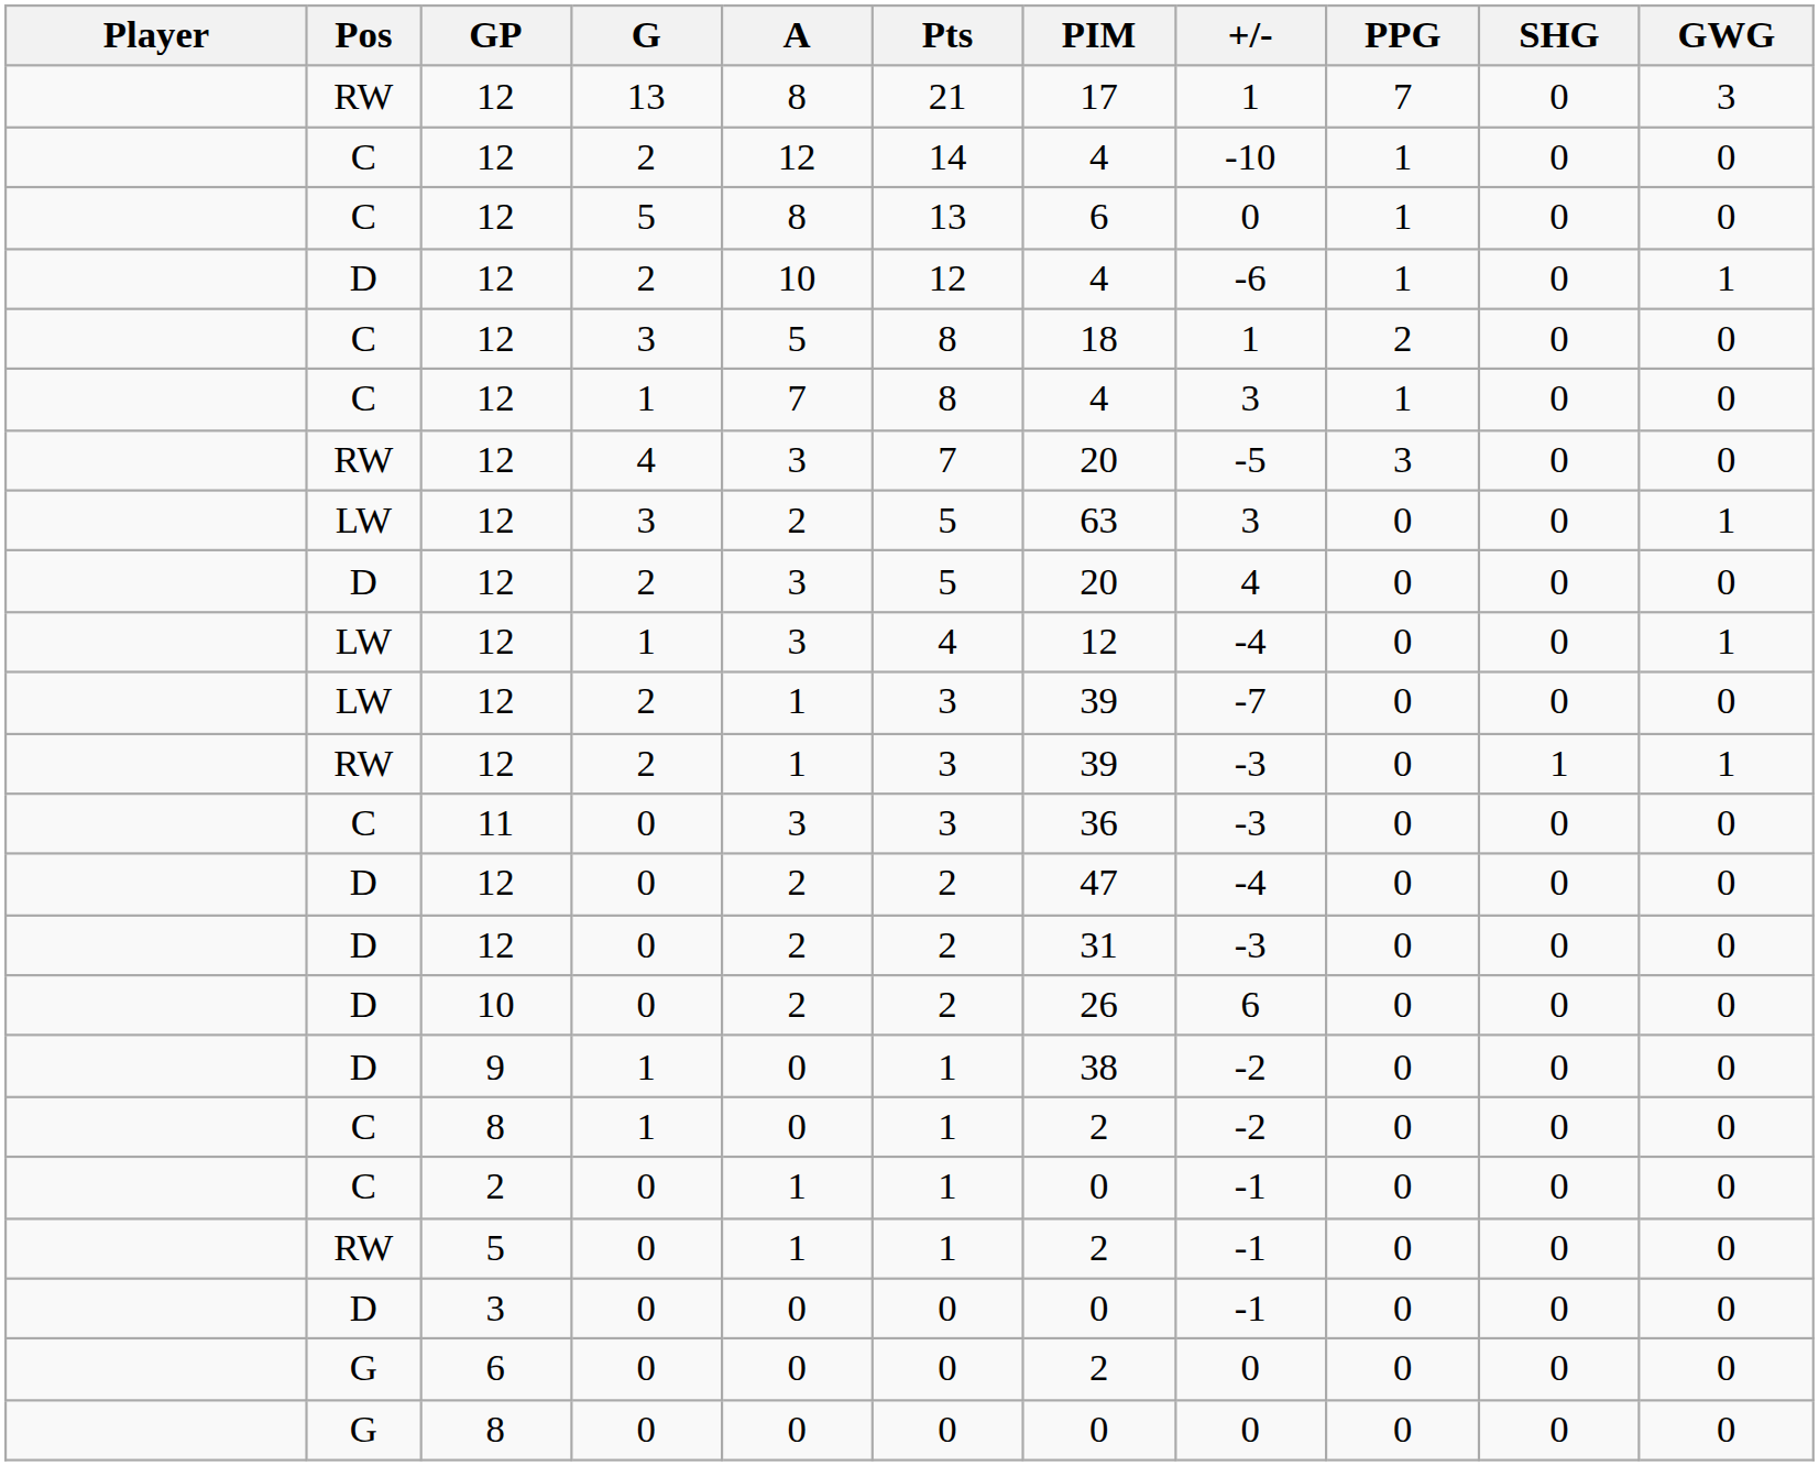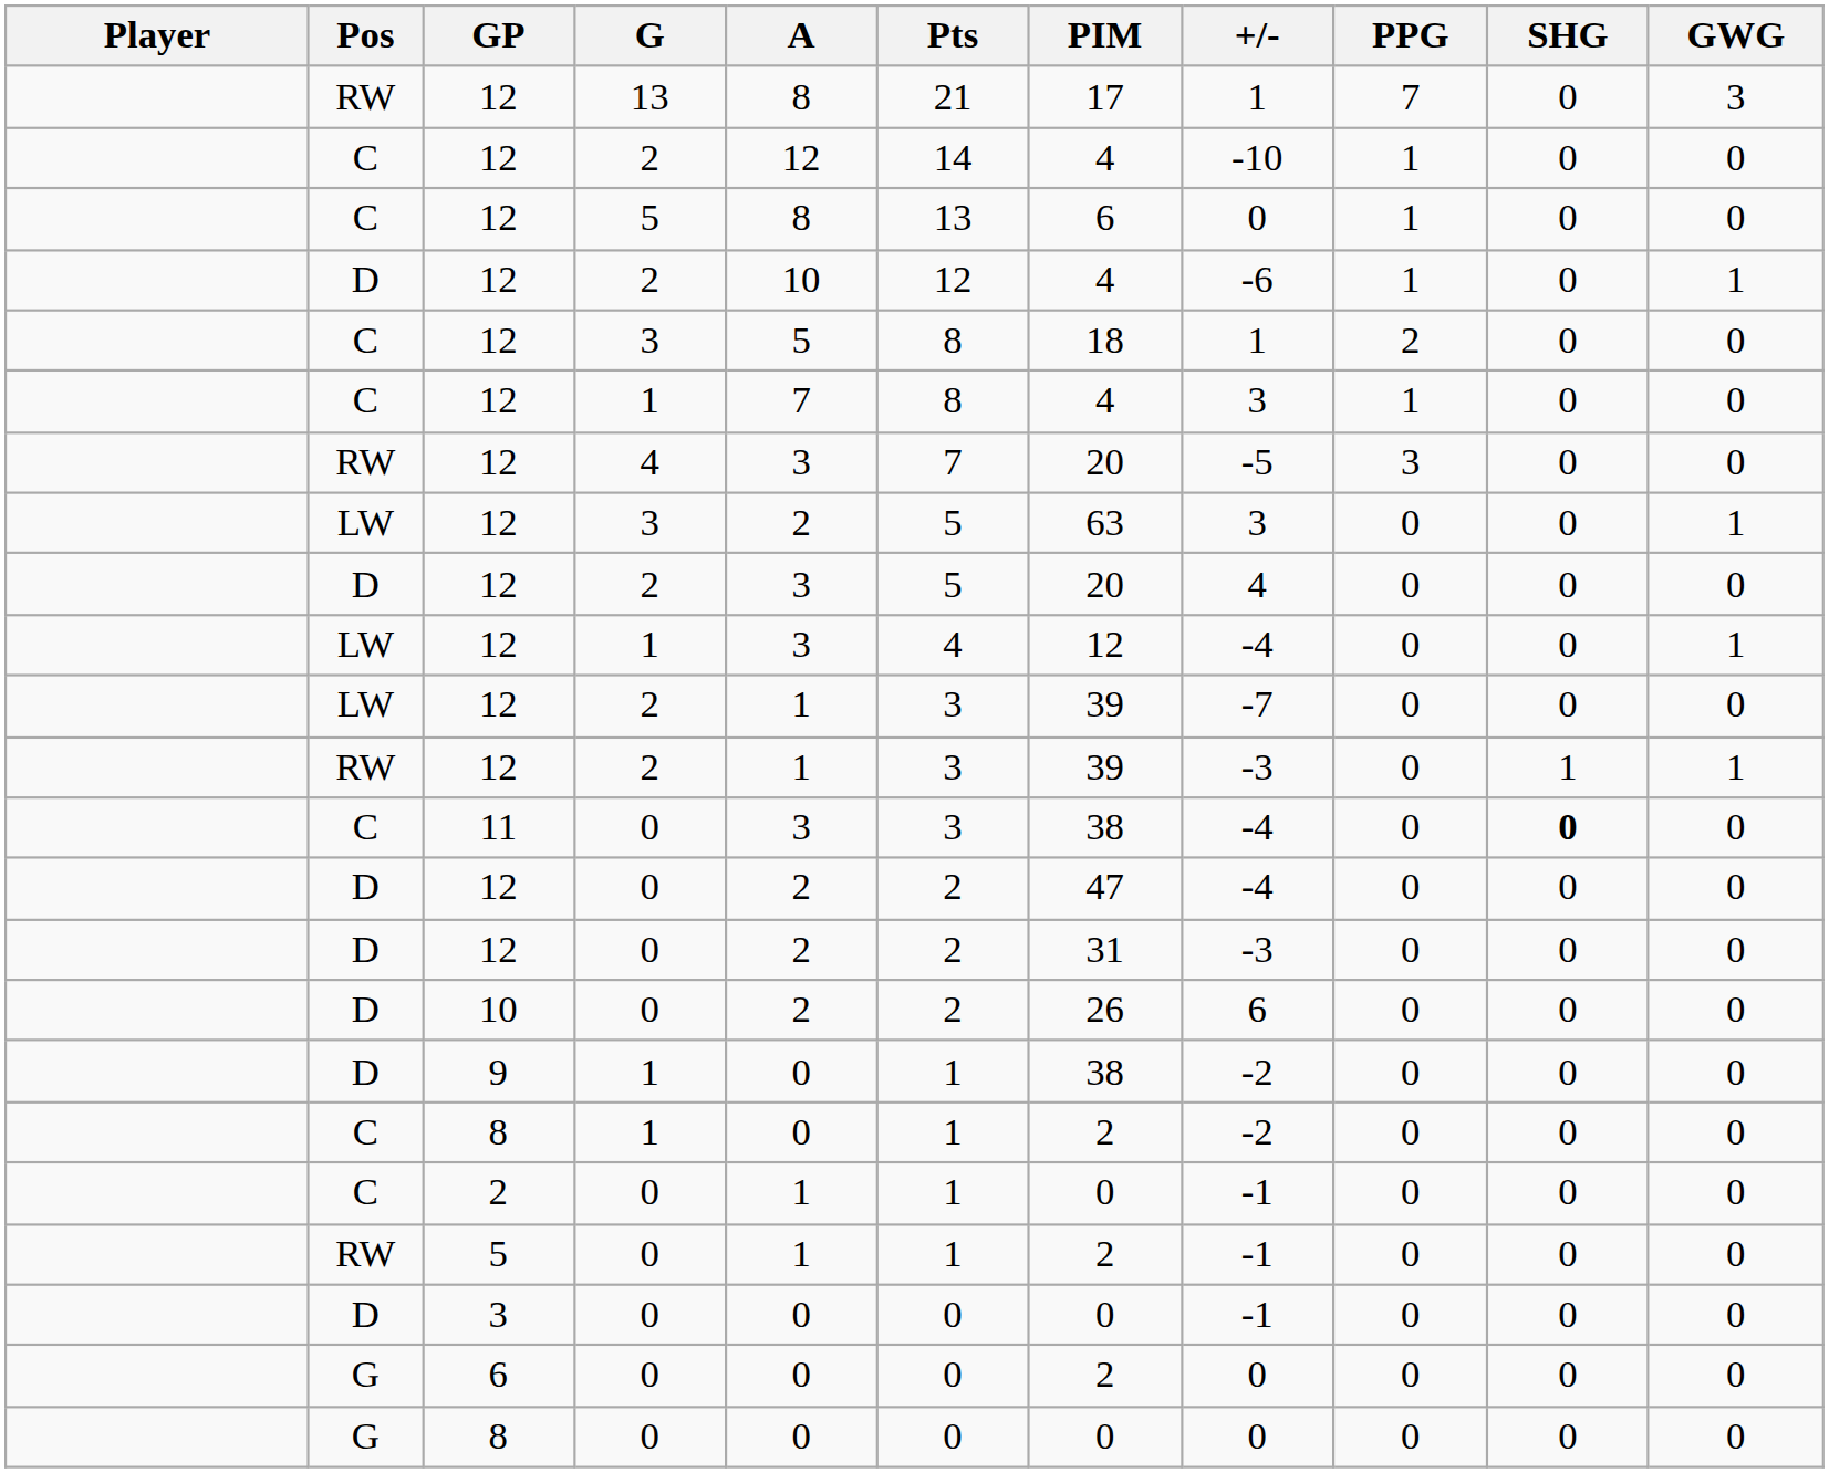11 | PIM: 36 -> 38
11 | +/-: -3 -> -4
11 | SHG: normal -> bold
